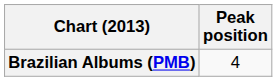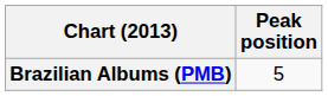Brazilian Albums (PMB) | Peak position: 4 -> 5
